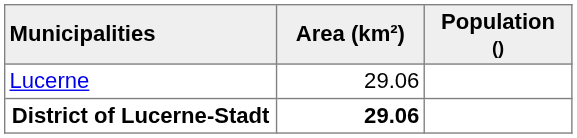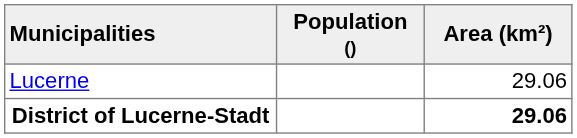columns swapped: Population () <-> Area (km²)
